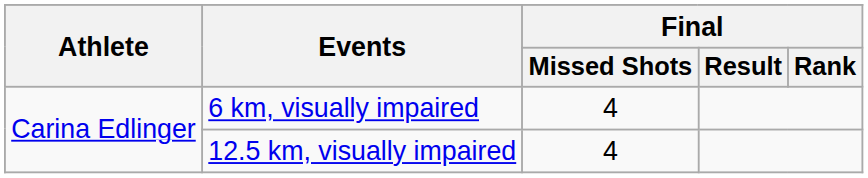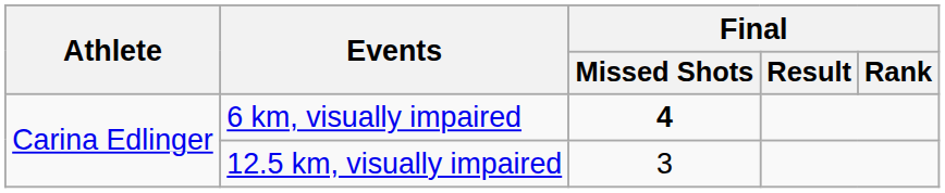6 km, visually impaired | Final / Missed Shots: normal -> bold
12.5 km, visually impaired | Final / Missed Shots: 4 -> 3
